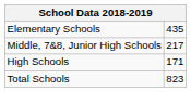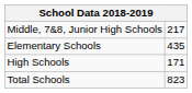rows swapped: Elementary Schools <-> Middle, 7&8, Junior High Schools
